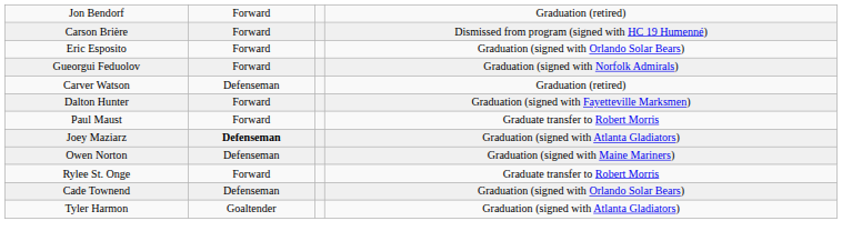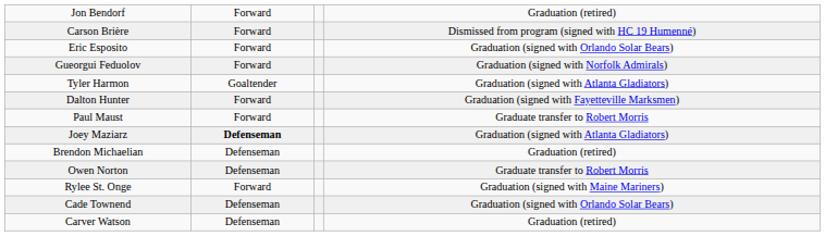rows swapped: Tyler Harmon <-> Carver Watson
+ row: Brendon Michaelian | Defenseman | Graduation (retired)
Owen Norton | column 4: Graduation (signed with Maine Mariners) -> Graduate transfer to Robert Morris
Rylee St. Onge | column 4: Graduate transfer to Robert Morris -> Graduation (signed with Maine Mariners)
